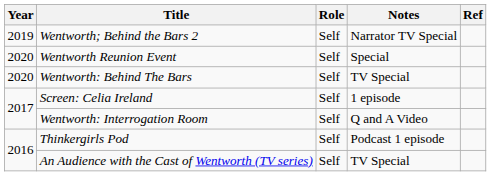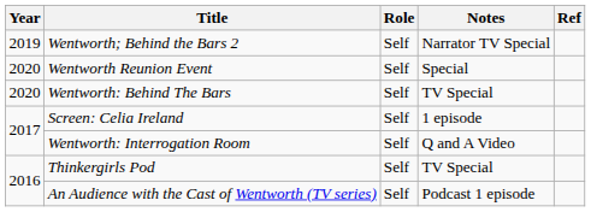Thinkergirls Pod | Notes: Podcast 1 episode -> TV Special
An Audience with the Cast of Wentworth (TV series) | Notes: TV Special -> Podcast 1 episode
